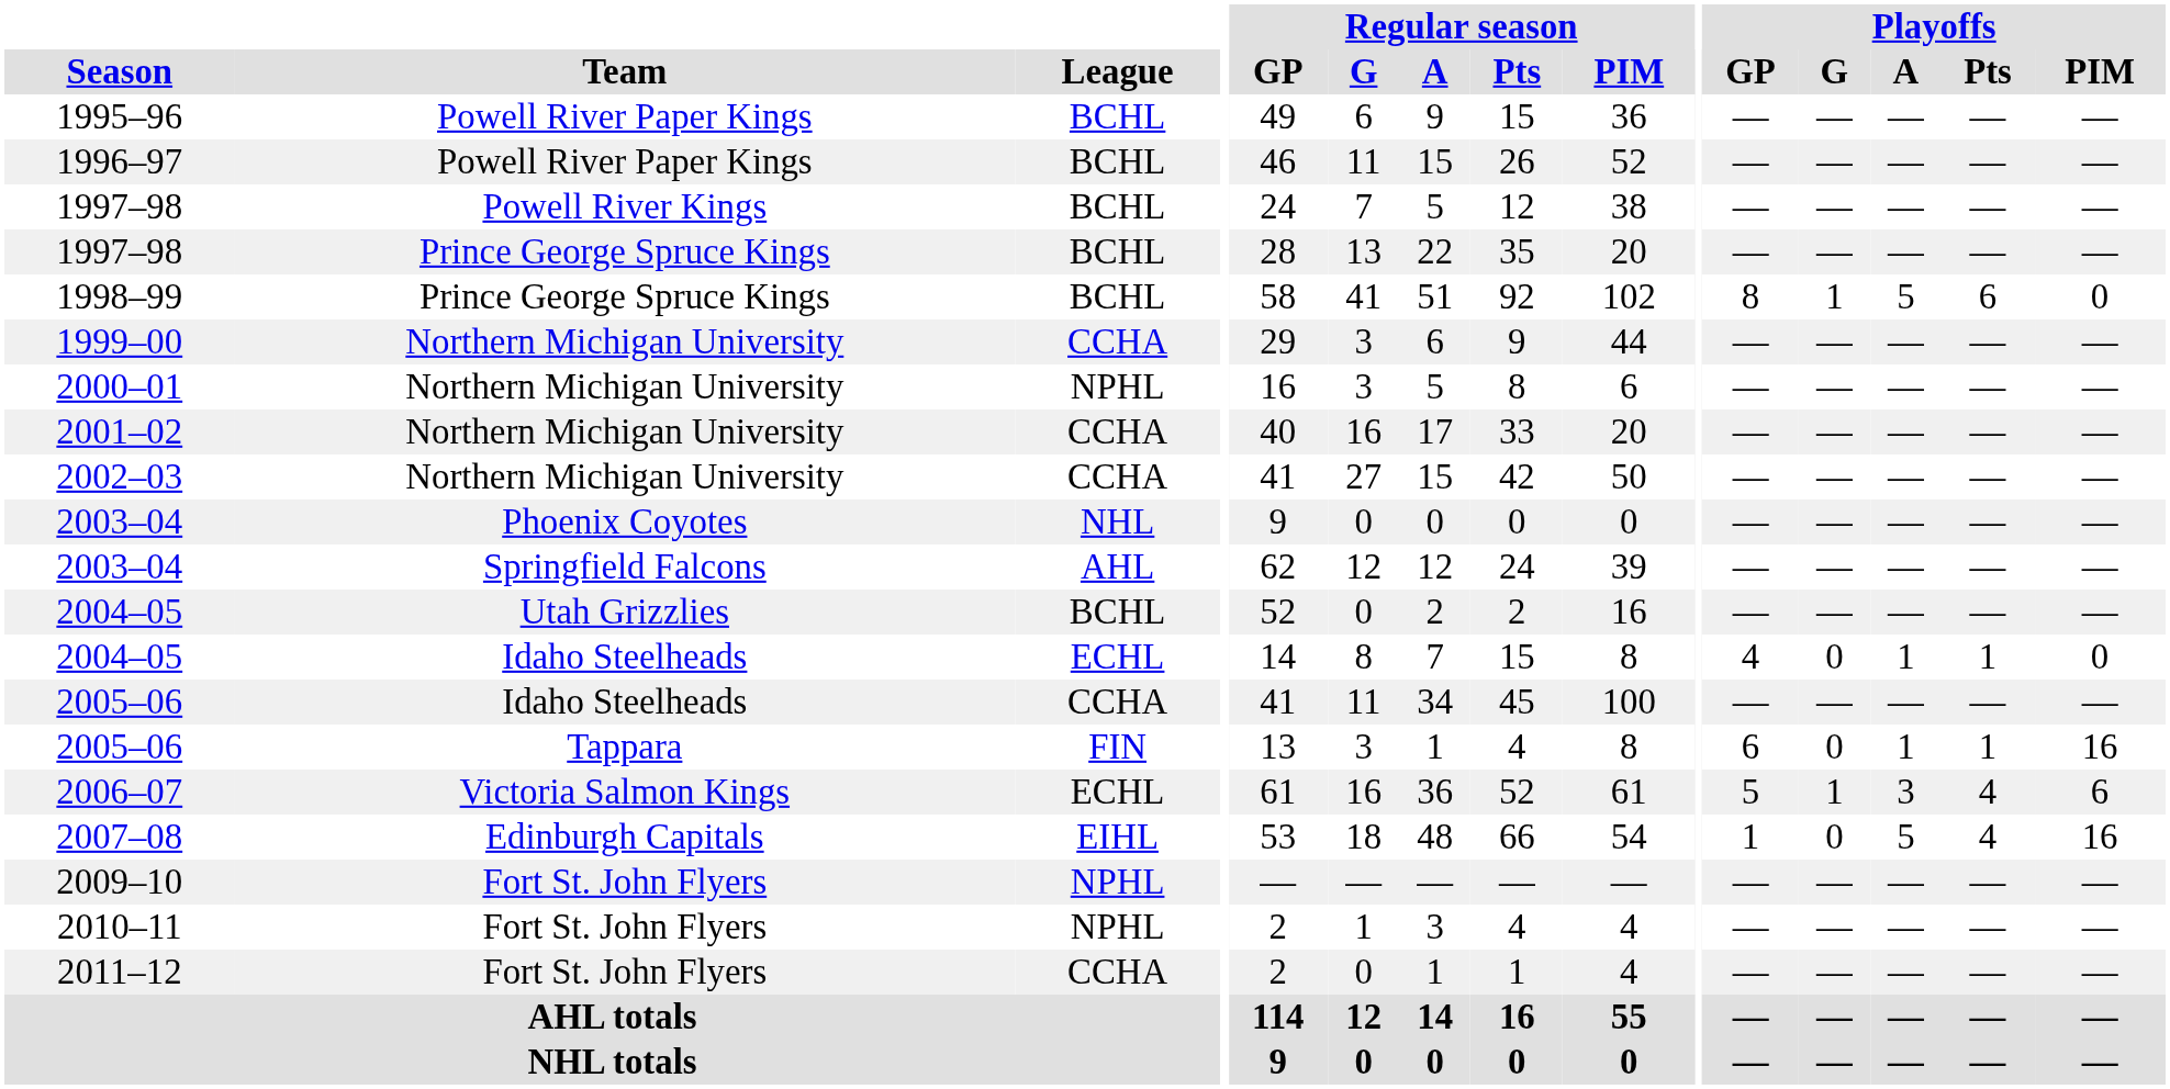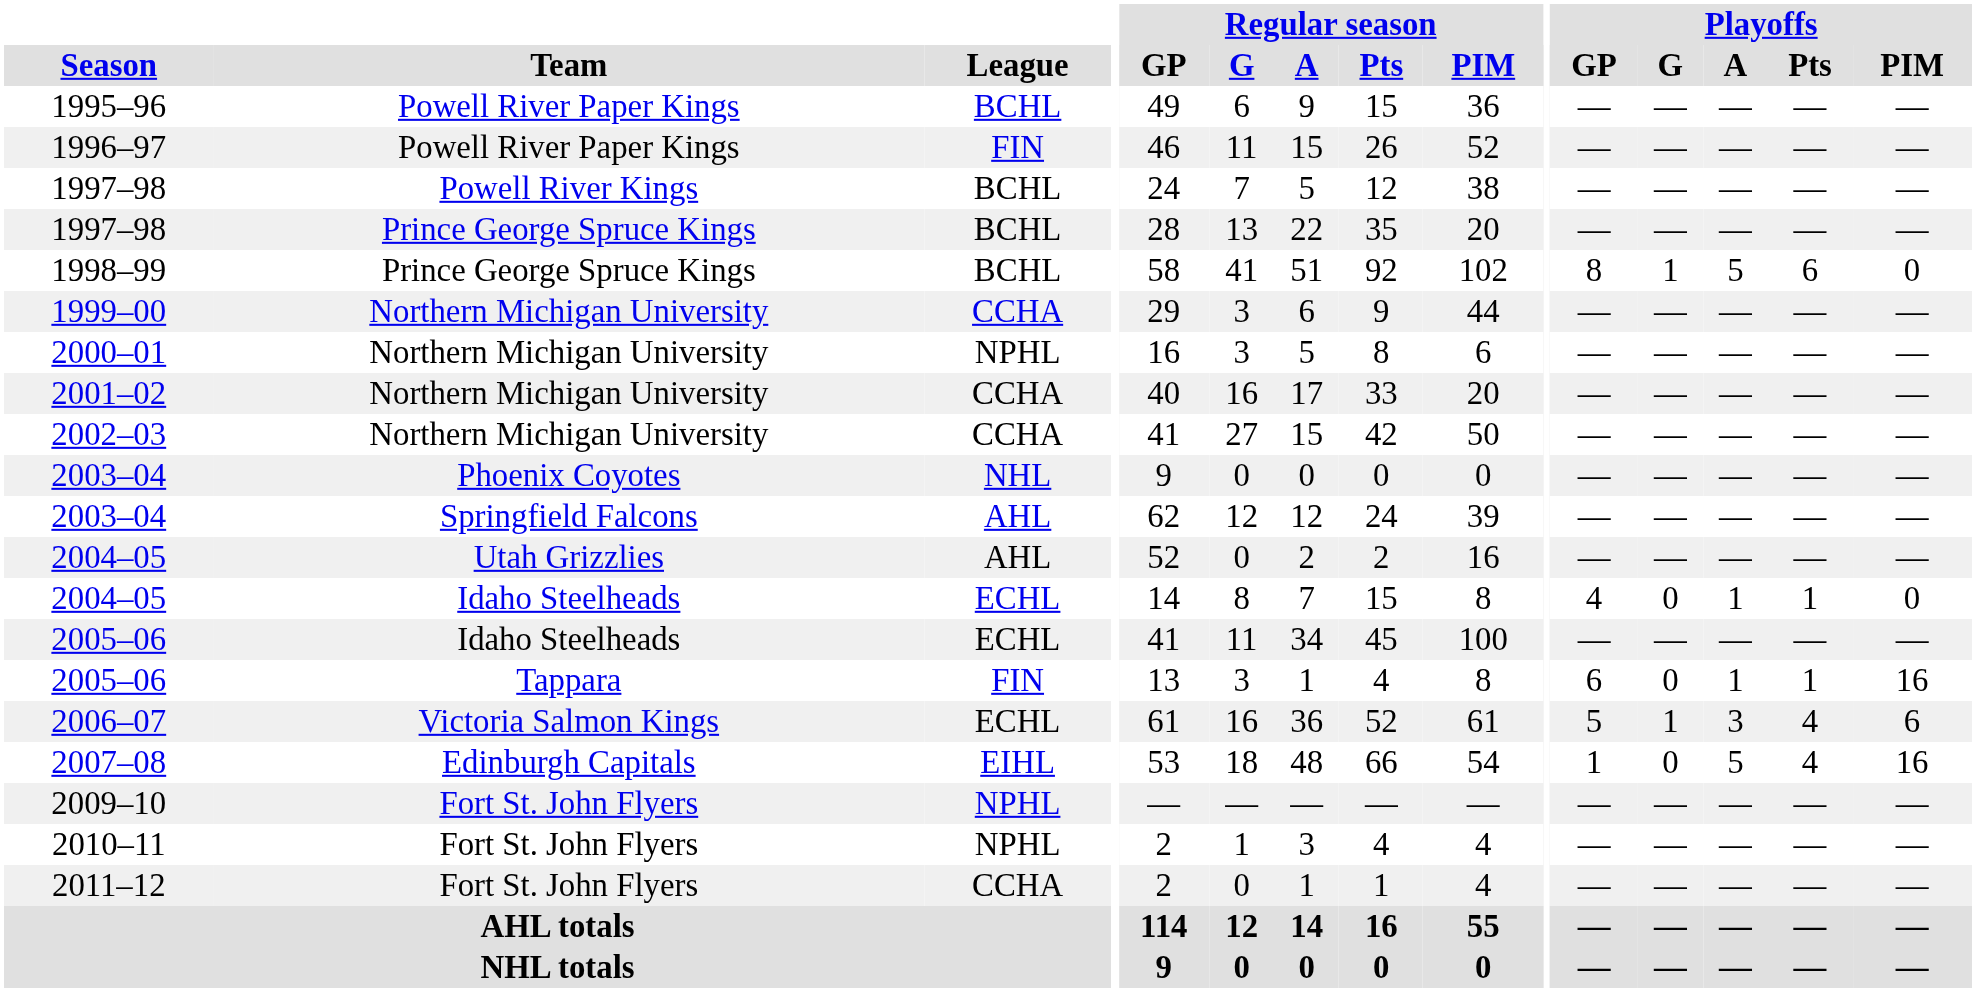1996–97 | League: BCHL -> FIN
2004–05 / Utah Grizzlies | League: BCHL -> AHL
2005–06 / Idaho Steelheads | League: CCHA -> ECHL
